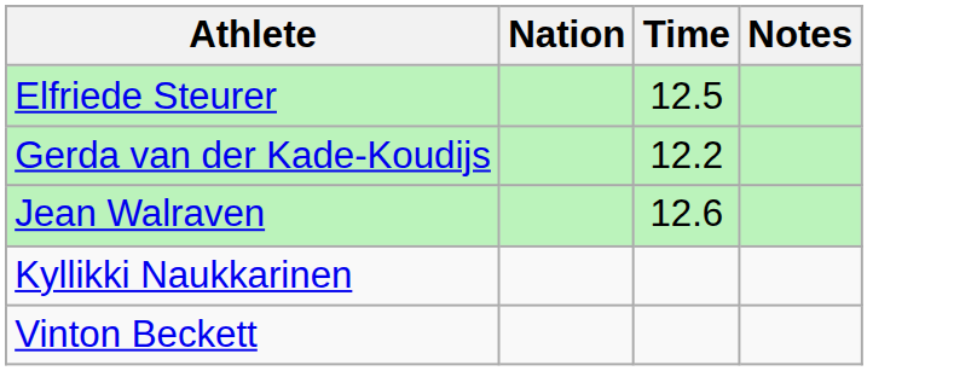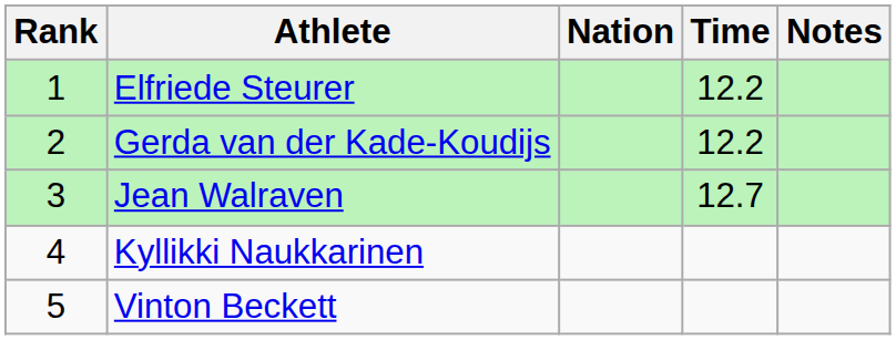+ column: Rank | 1 | 2 | 3 | 4 | 5
Elfriede Steurer | Time: 12.5 -> 12.2
Jean Walraven | Time: 12.6 -> 12.7
